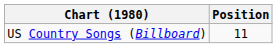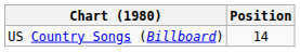US Country Songs (Billboard) | Position: 11 -> 14
